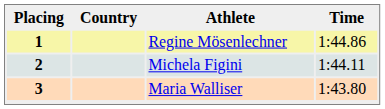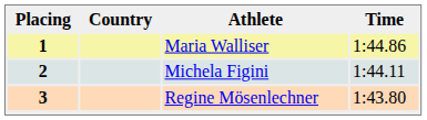1 | Athlete: Regine Mösenlechner -> Maria Walliser
3 | Athlete: Maria Walliser -> Regine Mösenlechner
